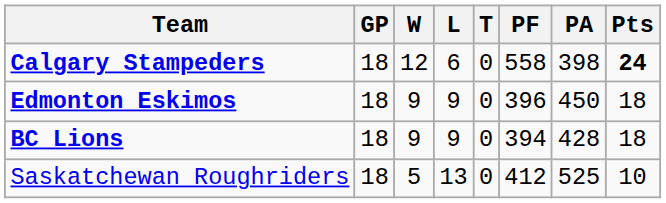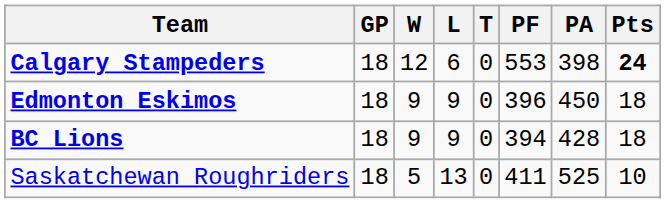Calgary Stampeders | PF: 558 -> 553
Saskatchewan Roughriders | PF: 412 -> 411
